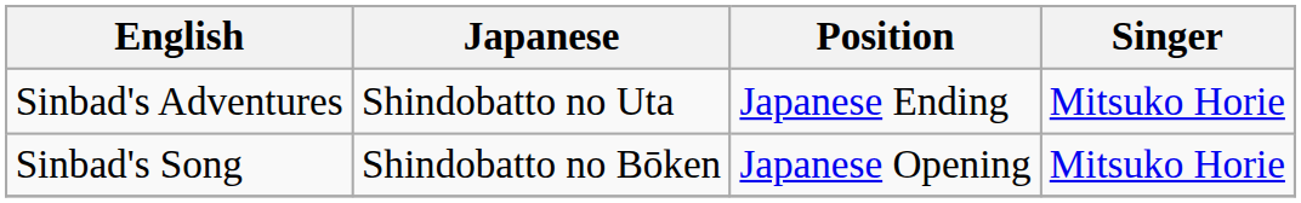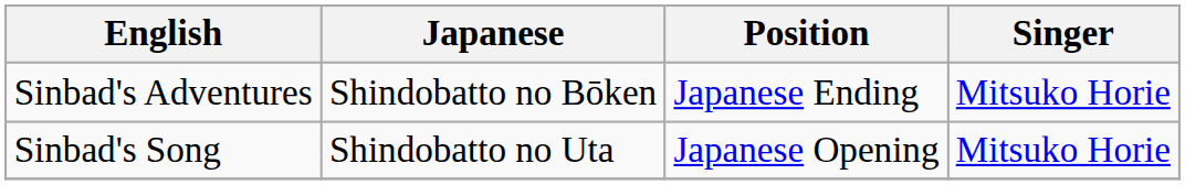Sinbad's Adventures | Japanese: Shindobatto no Uta -> Shindobatto no Bōken
Sinbad's Song | Japanese: Shindobatto no Bōken -> Shindobatto no Uta
